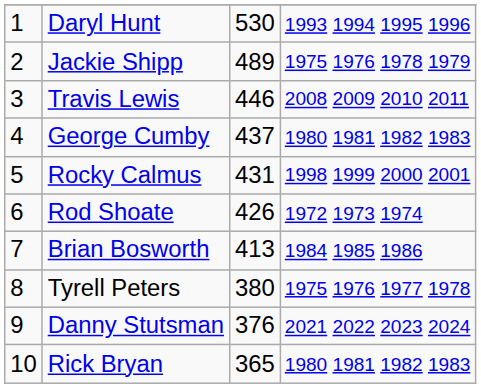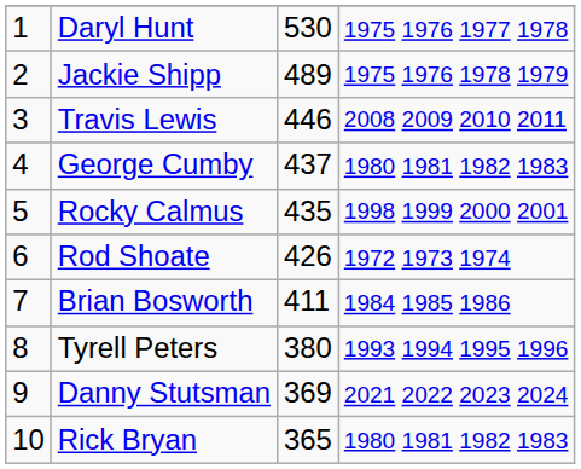Daryl Hunt | column 4: 1993 1994 1995 1996 -> 1975 1976 1977 1978
Rocky Calmus | column 3: 431 -> 435
Brian Bosworth | column 3: 413 -> 411
Tyrell Peters | column 4: 1975 1976 1977 1978 -> 1993 1994 1995 1996
Danny Stutsman | column 3: 376 -> 369
